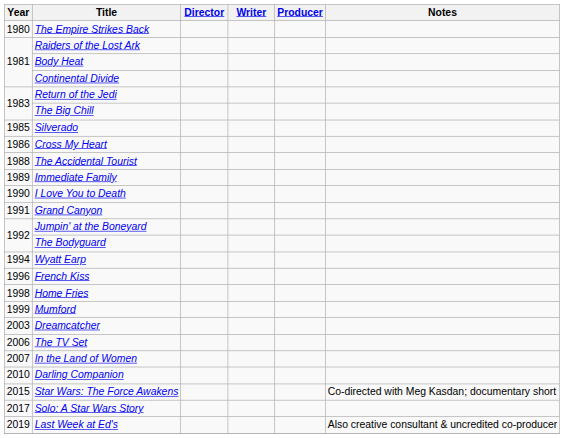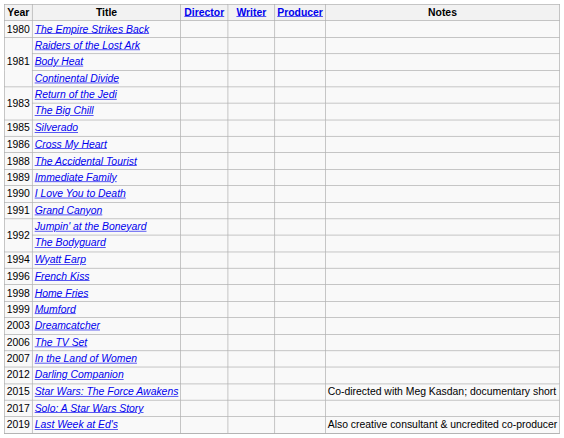Darling Companion | Year: 2010 -> 2012
